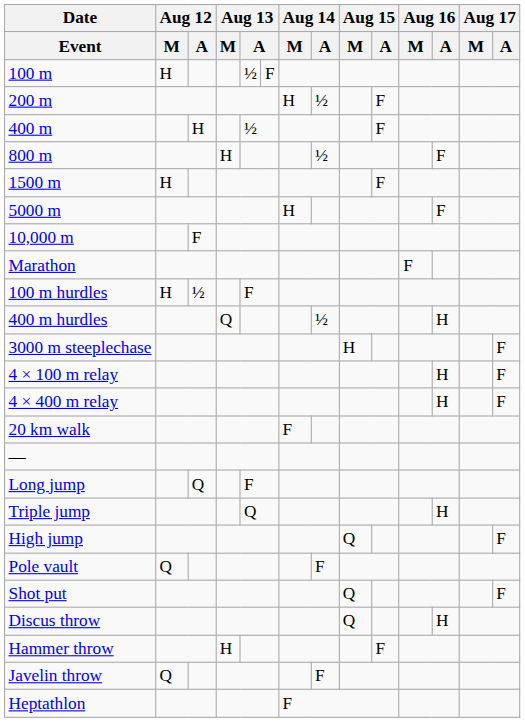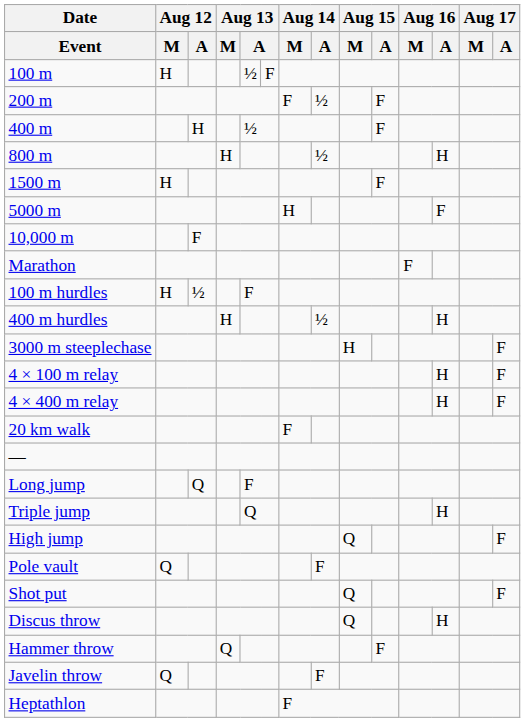200 m | Aug 14 / M: H -> F
800 m | Aug 16 / A: F -> H
400 m hurdles | Aug 13 / M: Q -> H
Hammer throw | Aug 13 / M: H -> Q
